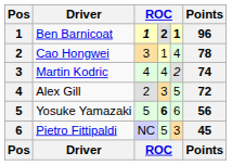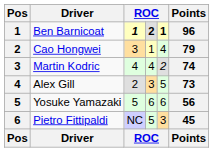Cao Hongwei | Points: 78 -> 79
Alex Gill | Points: 72 -> 73
Yosuke Yamazaki | column 4: bold -> normal
